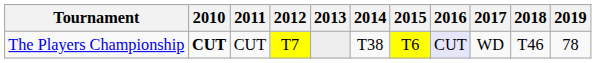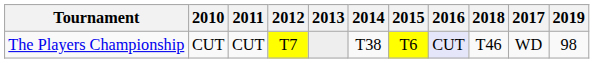columns swapped: 2017 <-> 2018
The Players Championship | 2010: bold -> normal
The Players Championship | 2019: 78 -> 98
